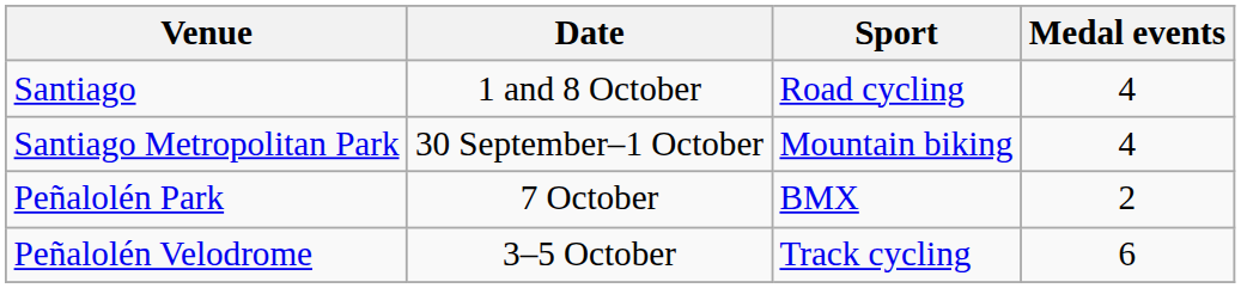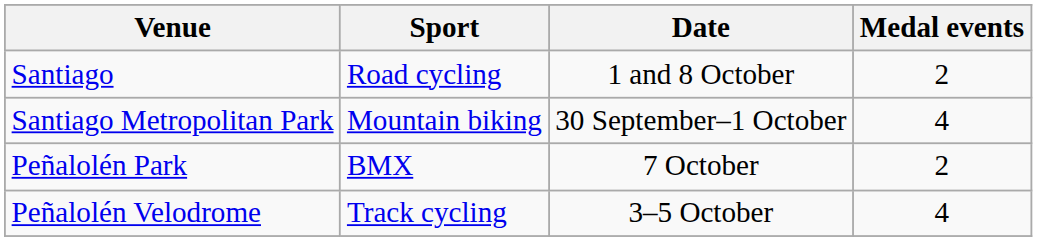columns swapped: Sport <-> Date
Santiago | Medal events: 4 -> 2
Peñalolén Velodrome | Medal events: 6 -> 4
